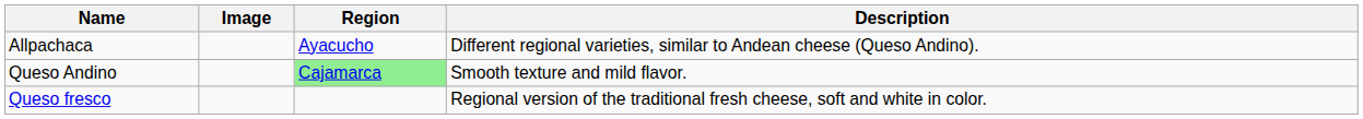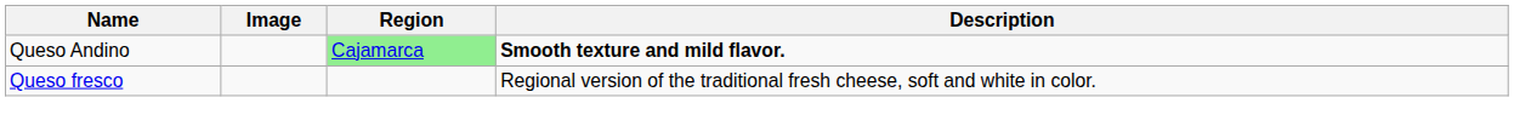- row: Allpachaca | Ayacucho | Different regional varieties, similar to Andean cheese (Queso Andino).
Queso Andino | Description: normal -> bold
